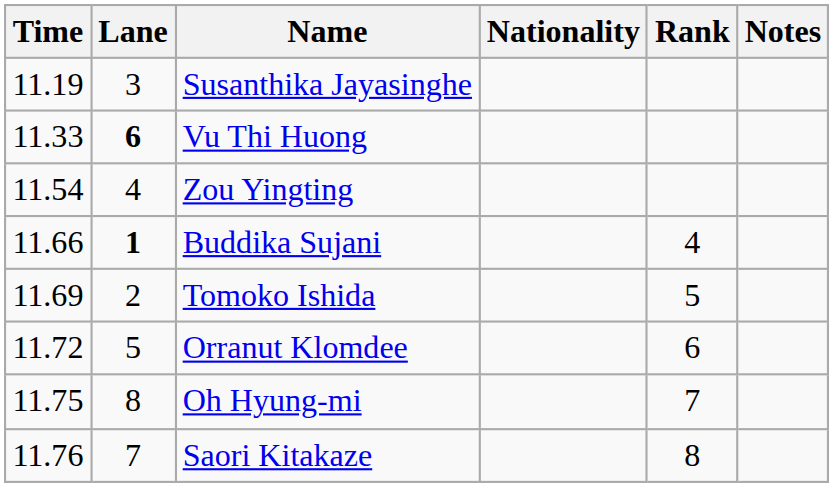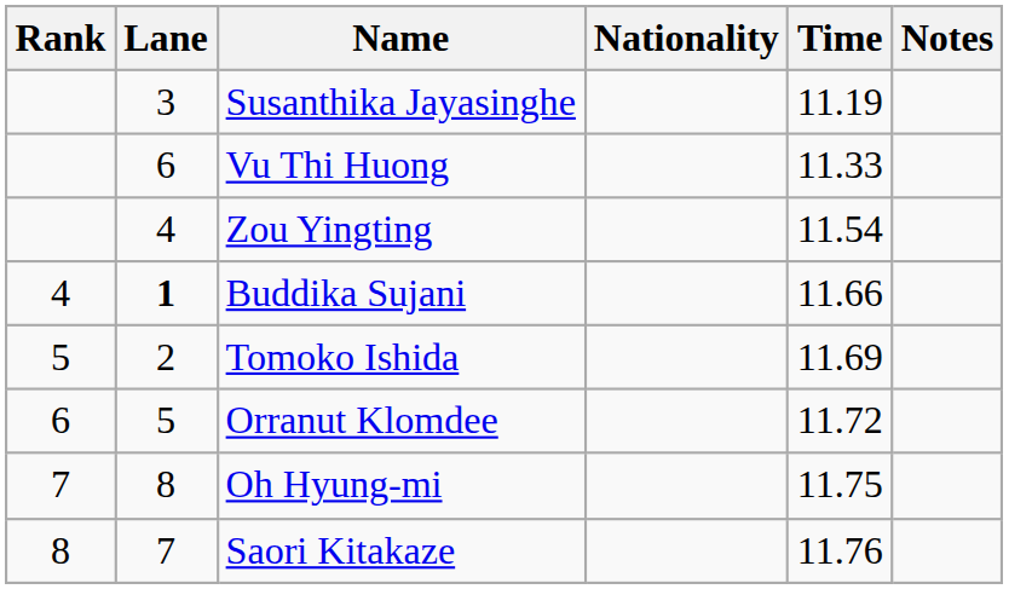columns swapped: Rank <-> Time
Vu Thi Huong | Lane: bold -> normal
